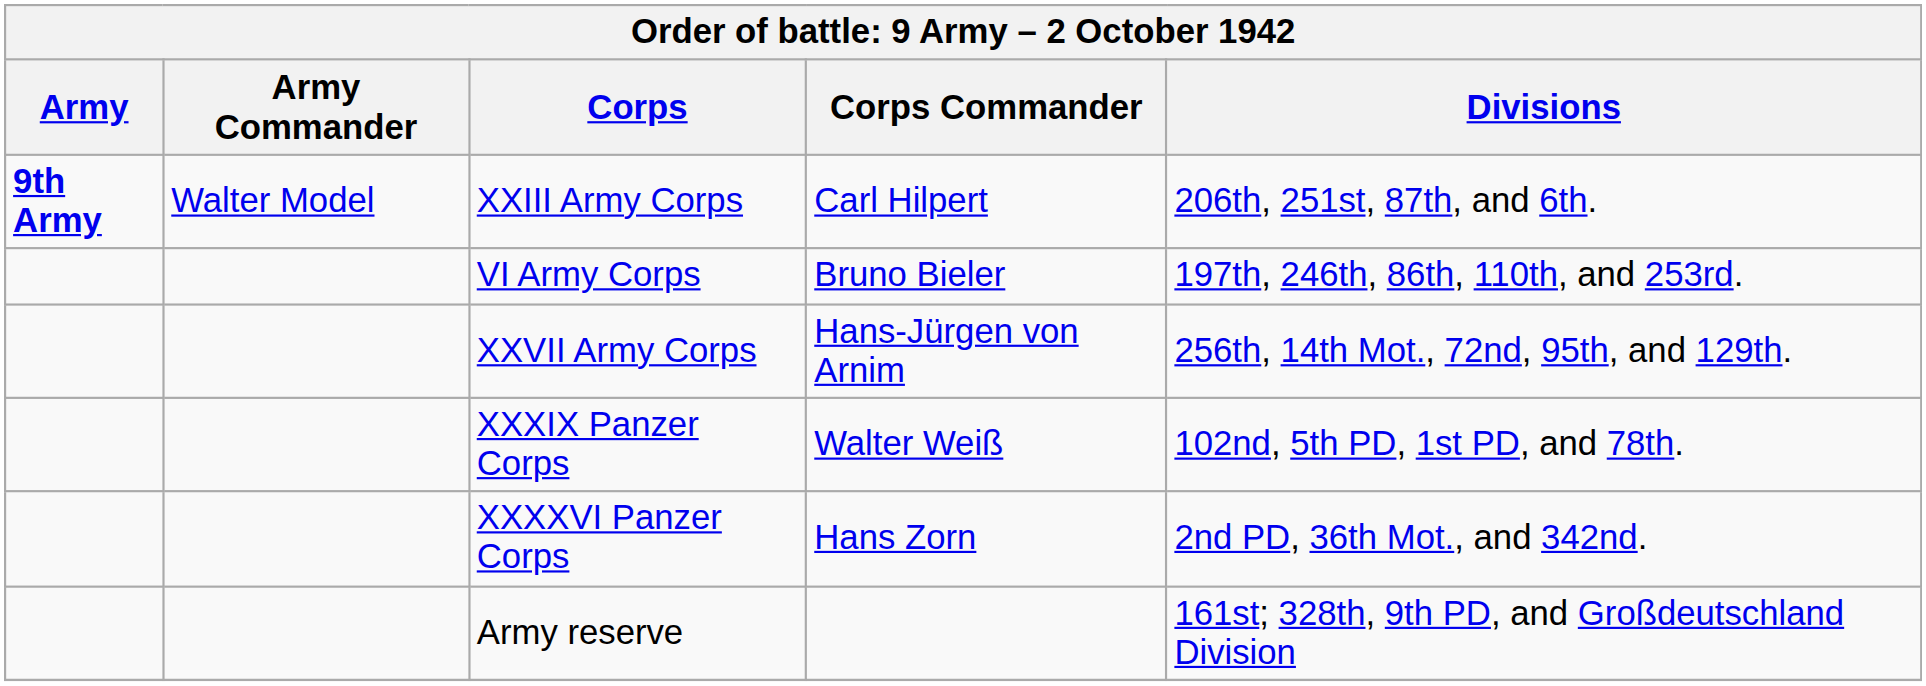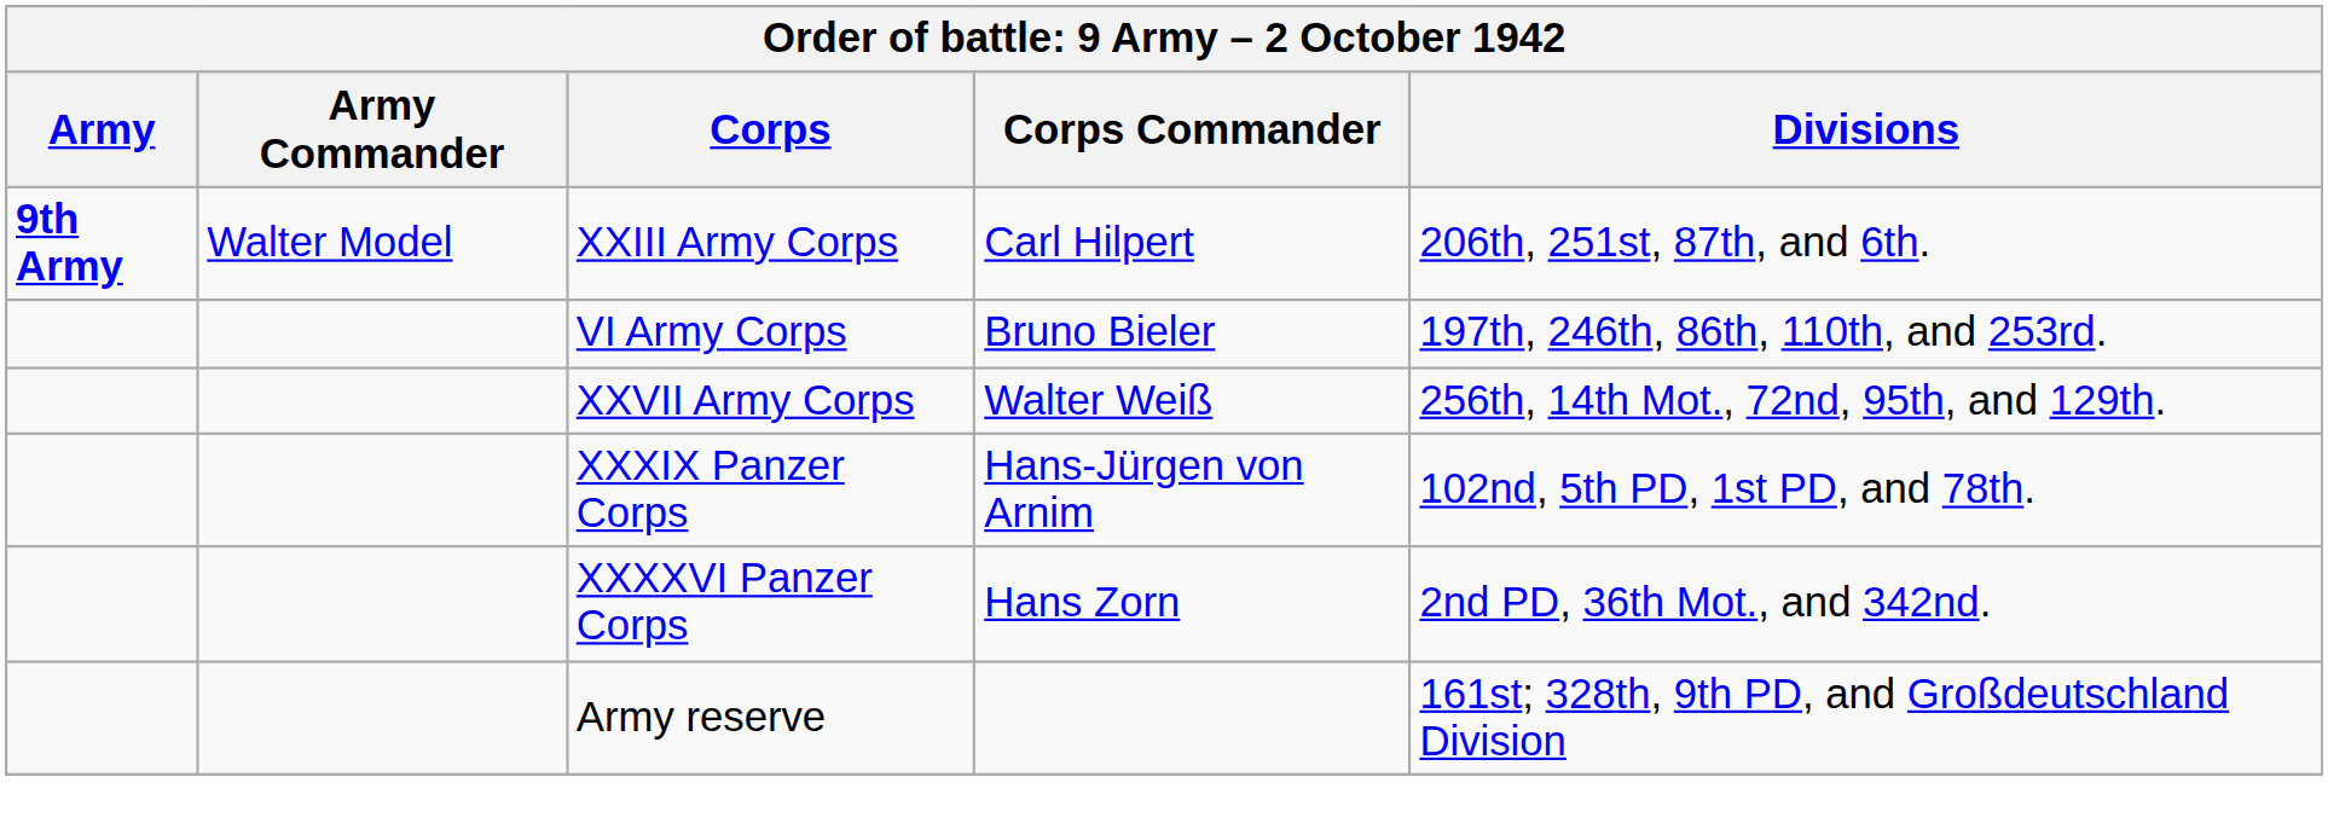XXVII Army Corps | Corps Commander: Hans-Jürgen von Arnim -> Walter Weiß
XXXIX Panzer Corps | Corps Commander: Walter Weiß -> Hans-Jürgen von Arnim
